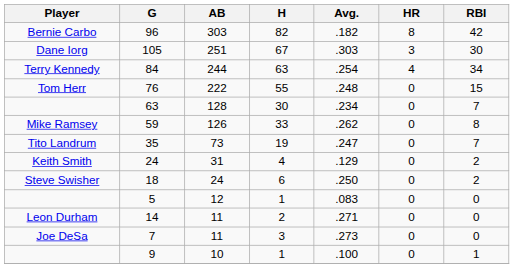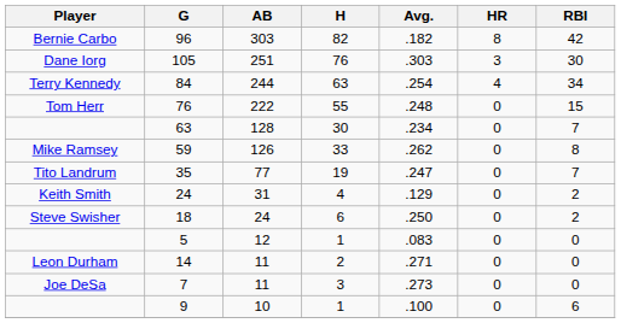105 | H: 67 -> 76
35 | AB: 73 -> 77
9 | RBI: 1 -> 6
